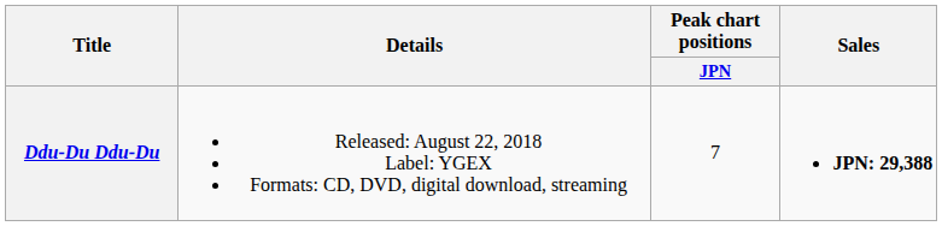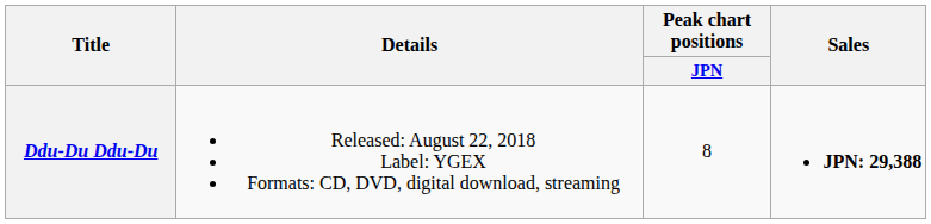Ddu-Du Ddu-Du | Peak chart positions / JPN: 7 -> 8
